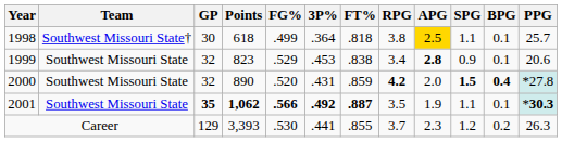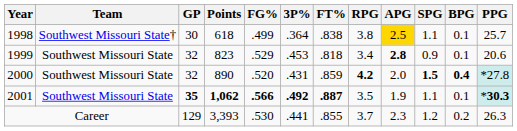1998 | FT%: .818 -> .838
1999 | FT%: .838 -> .818
